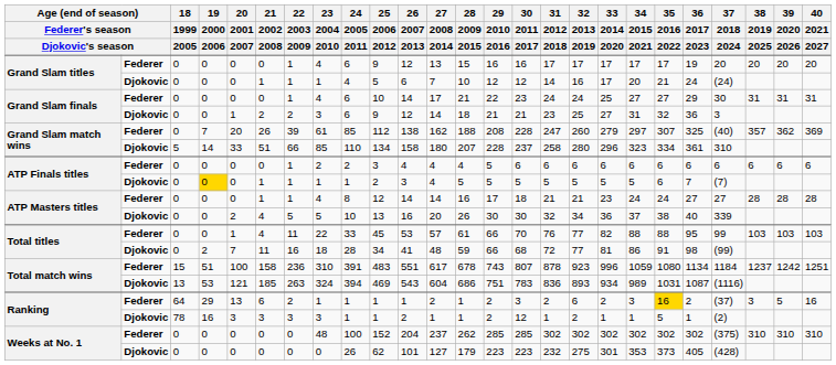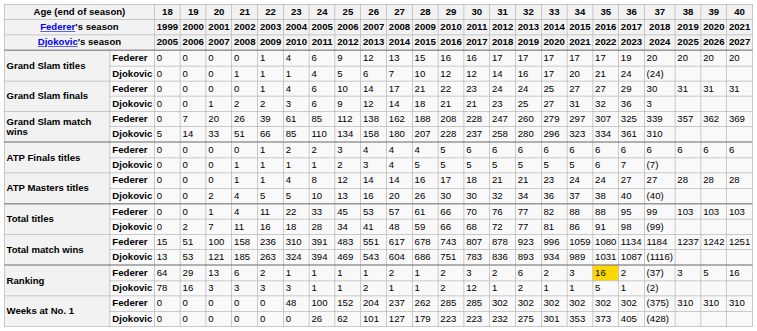Grand Slam match wins / Federer | 37 / 2018 / 2024: (40) -> 339
ATP Finals titles / Djokovic | 19 / 2000 / 2006: gold background -> no background
ATP Masters titles / Djokovic | 37 / 2018 / 2024: 339 -> (40)
